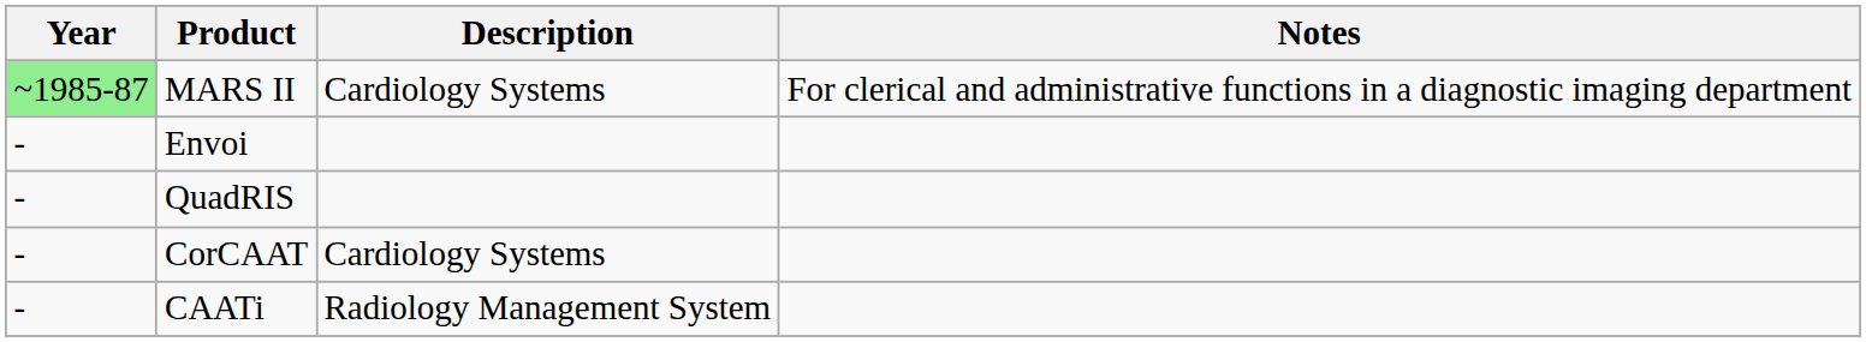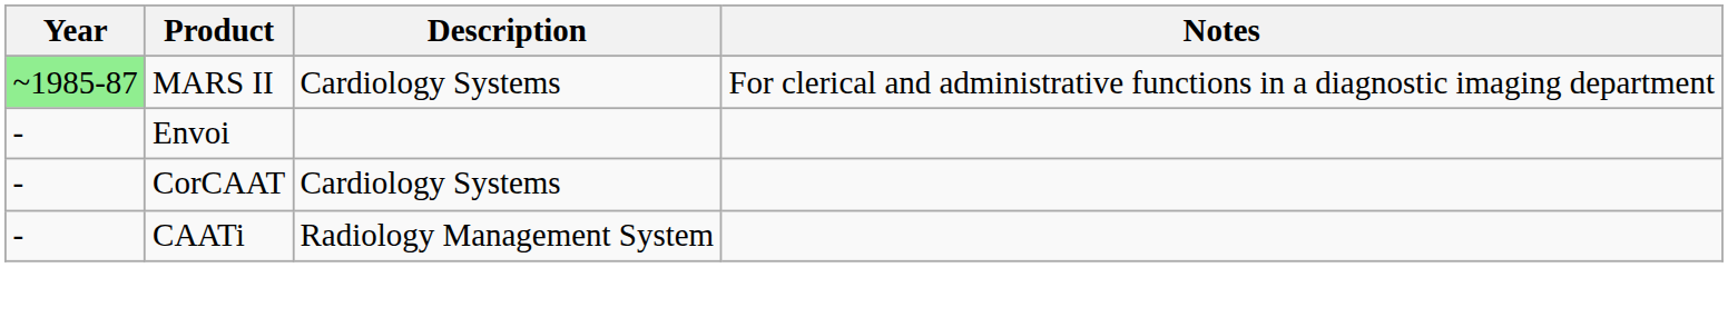- row: - | QuadRIS
